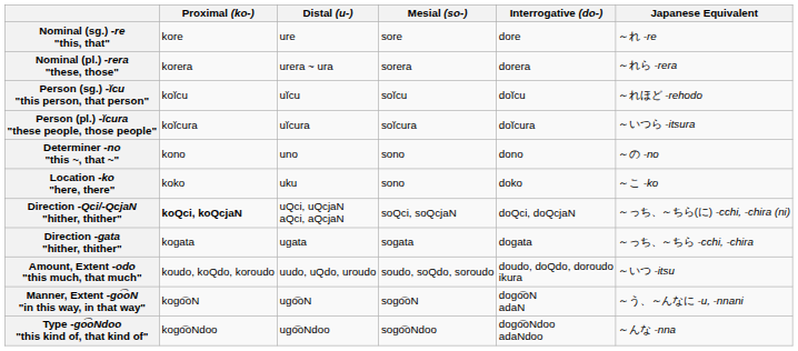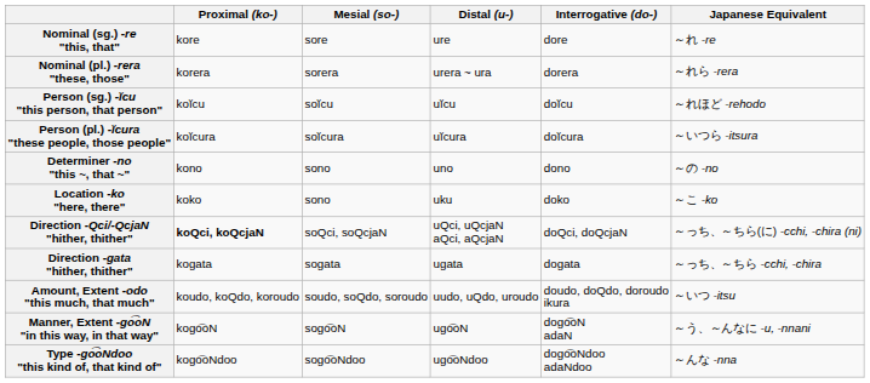columns swapped: Mesial (so-) <-> Distal (u-)
